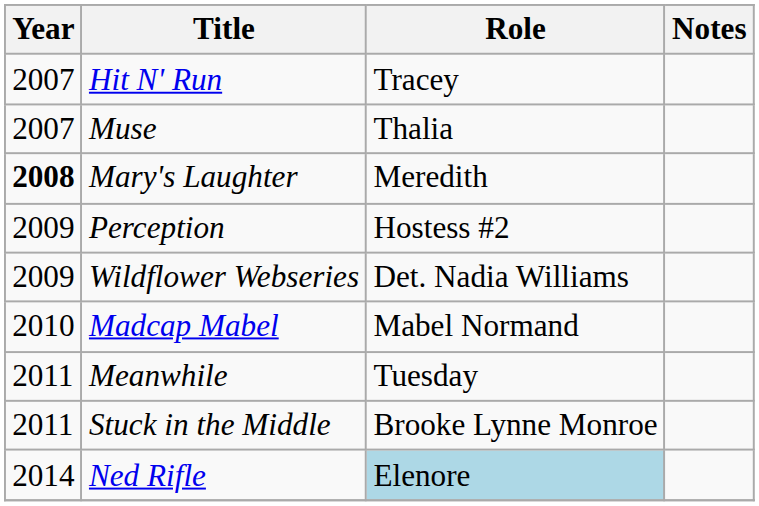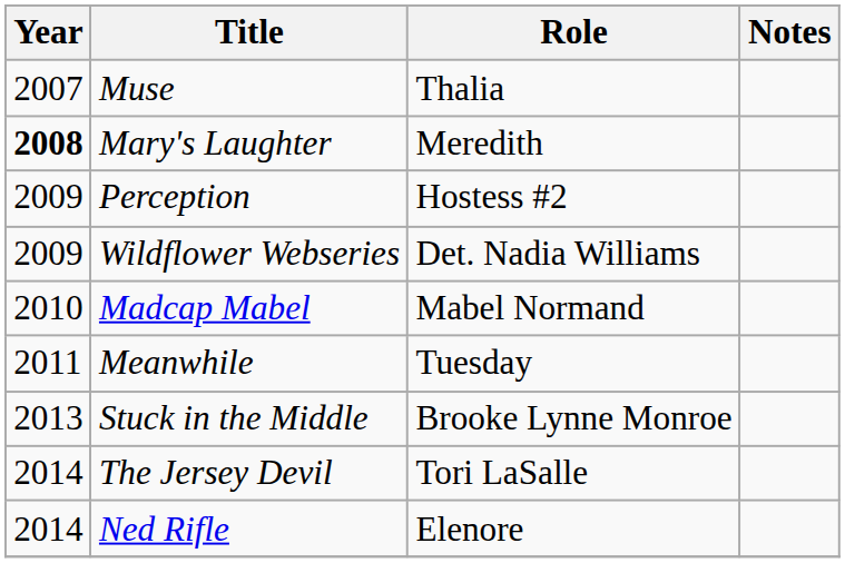- row: 2007 | Hit N' Run | Tracey
Stuck in the Middle | Year: 2011 -> 2013
+ row: 2014 | The Jersey Devil | Tori LaSalle
Ned Rifle | Role: lightblue background -> no background
